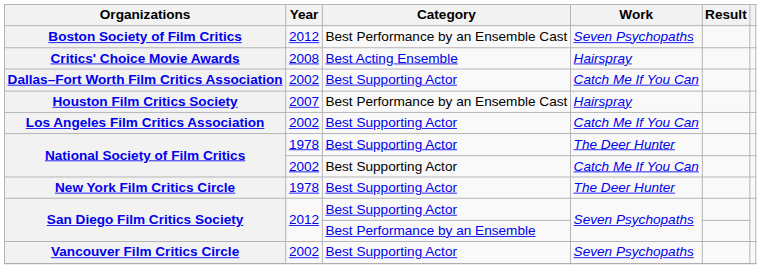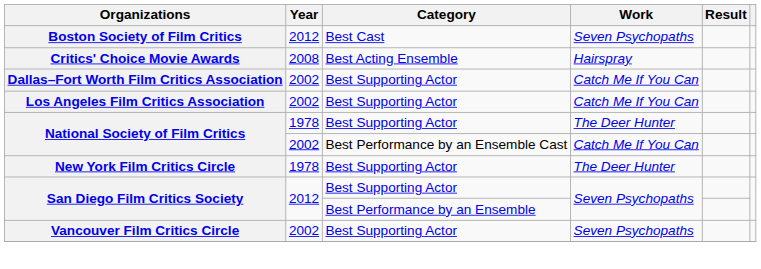Boston Society of Film Critics | Category: Best Performance by an Ensemble Cast -> Best Cast
- row: Houston Film Critics Society | 2007 | Best Performance by an Ensemble Cast | Hairspray
National Society of Film Critics / 2002 | Category: Best Supporting Actor -> Best Performance by an Ensemble Cast
